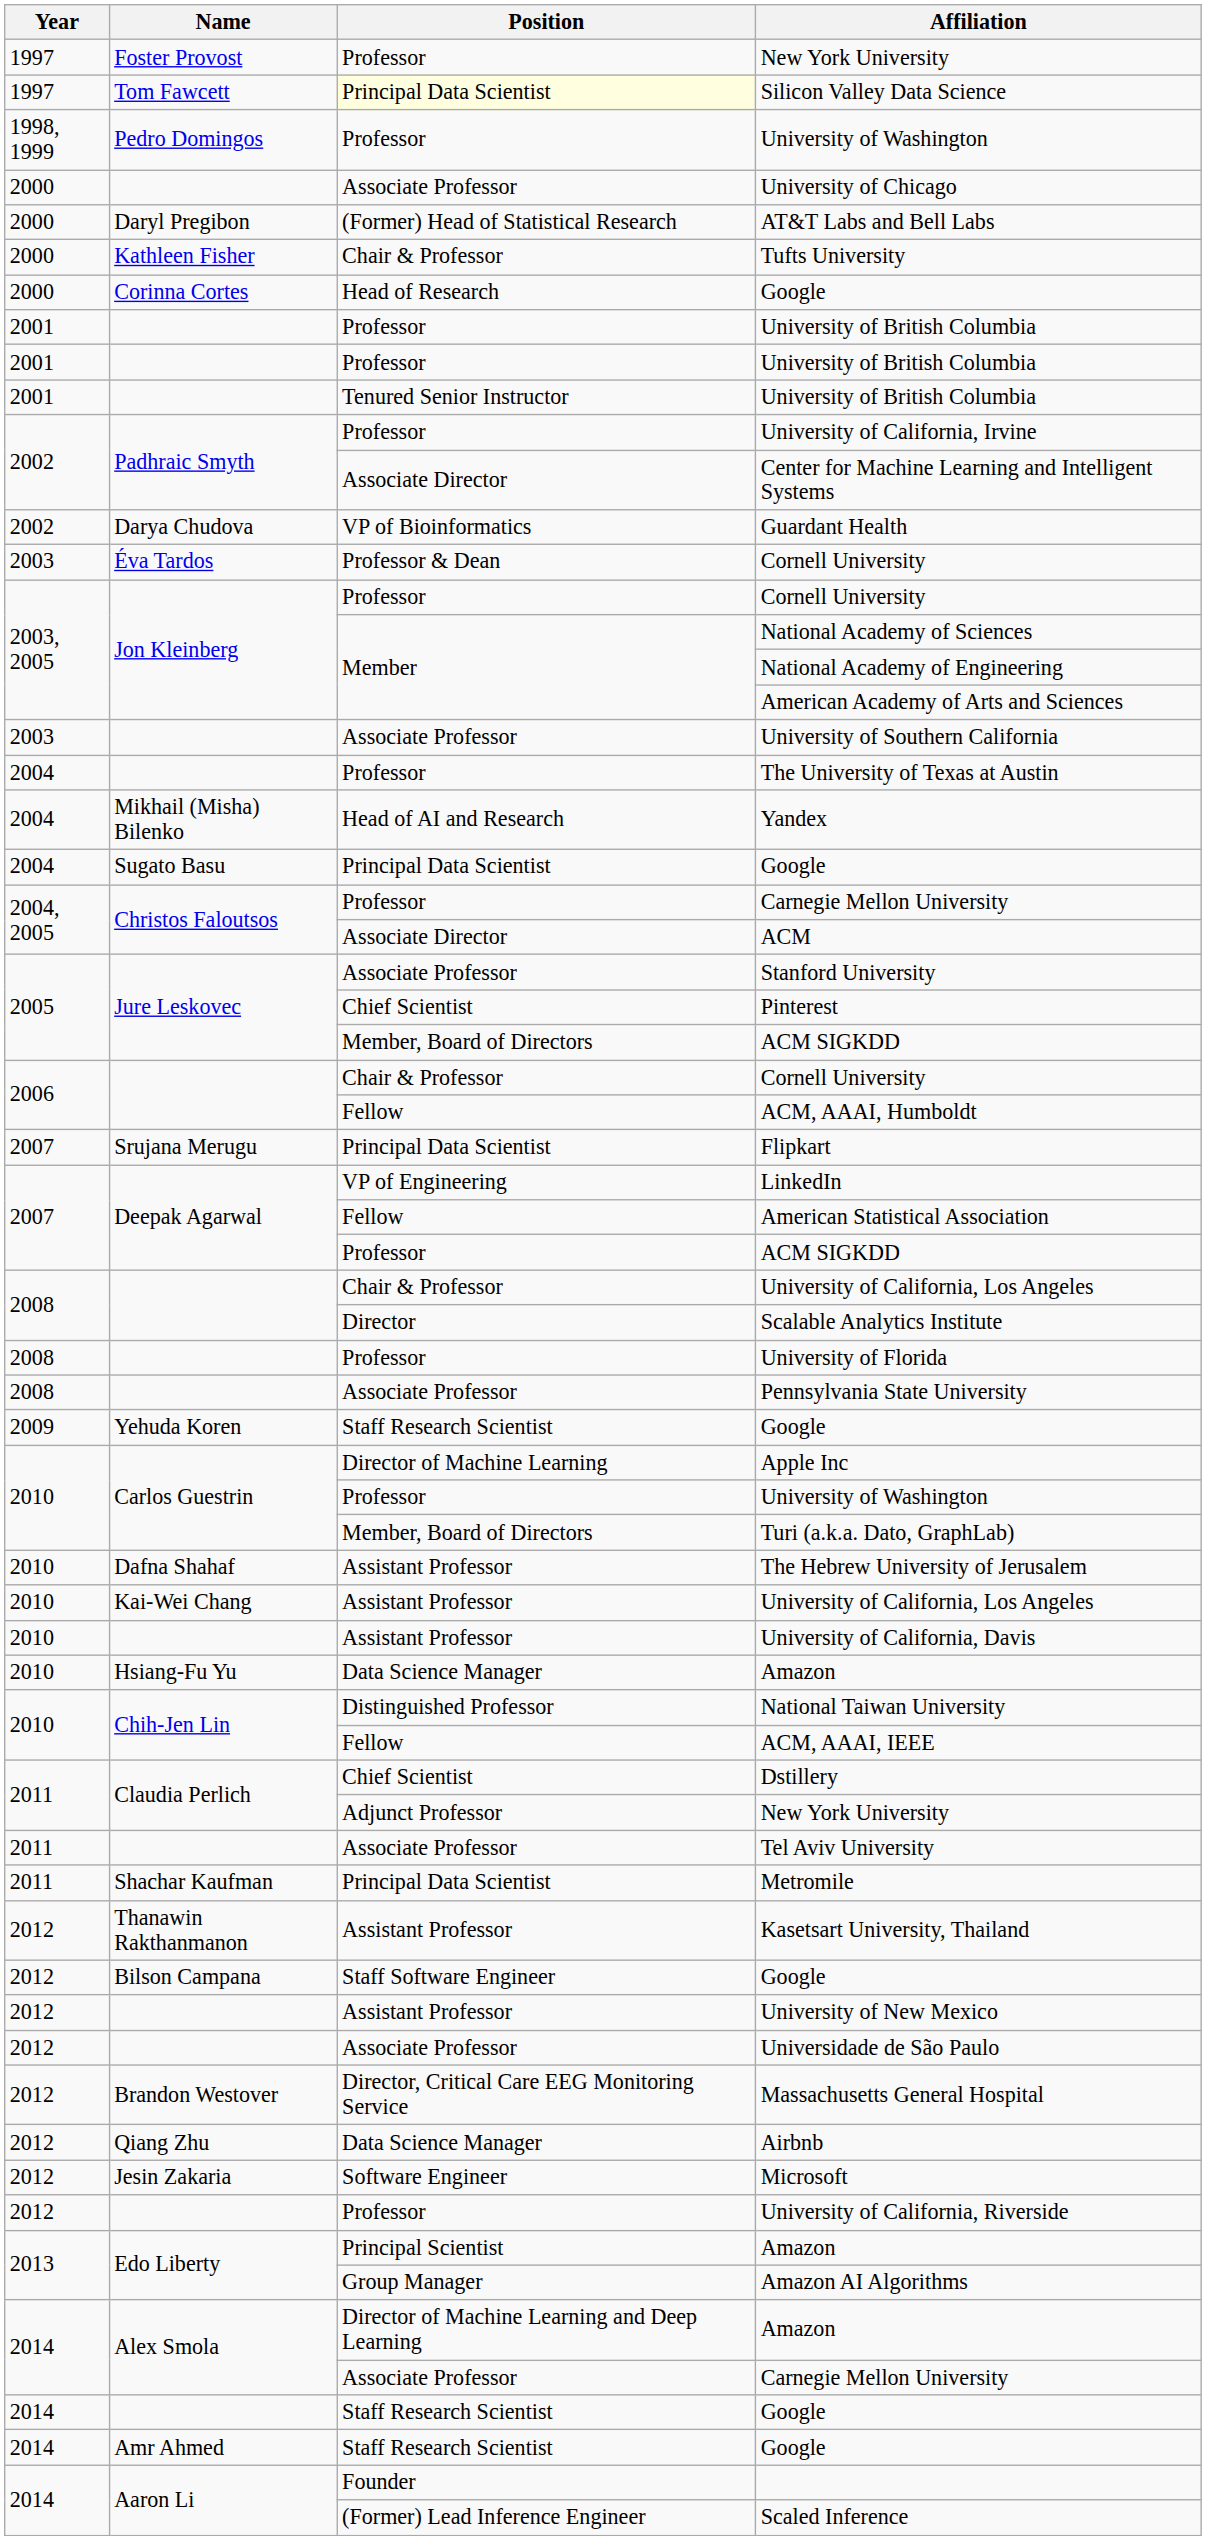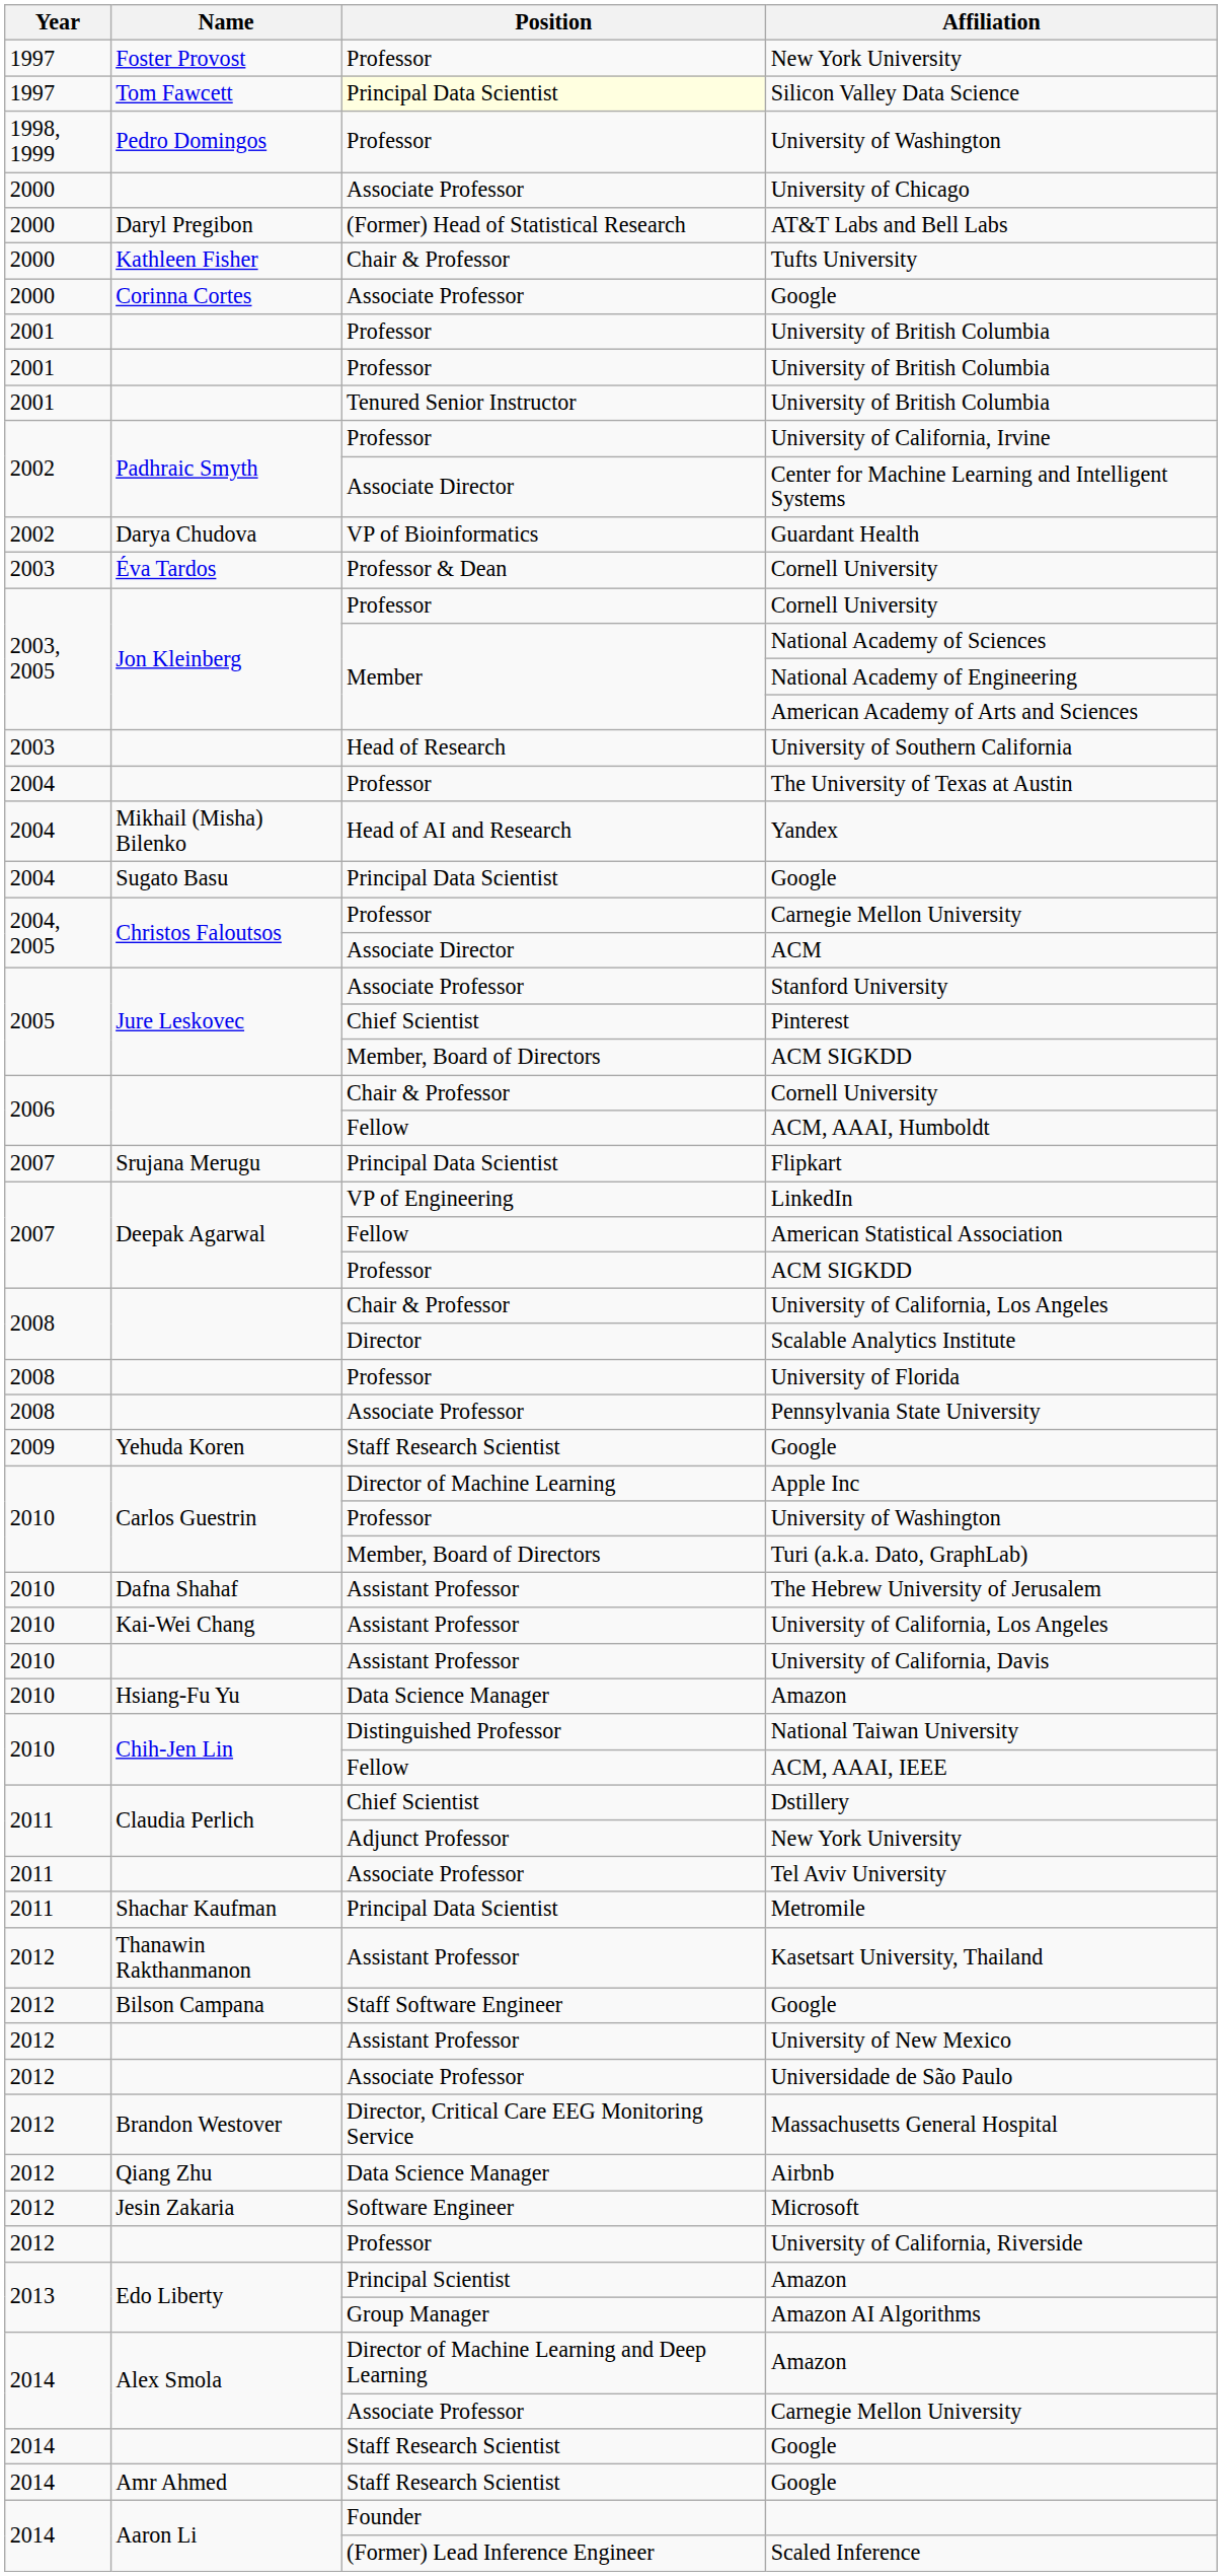Corinna Cortes / Google | Position: Head of Research -> Associate Professor
University of Southern California | Position: Associate Professor -> Head of Research
